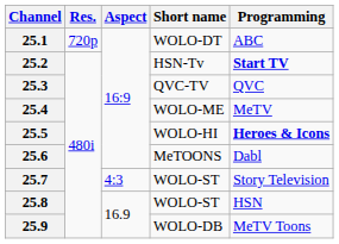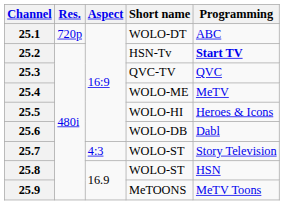25.5 | Programming: bold -> normal
25.6 | Short name: MeTOONS -> WOLO-DB
25.9 | Short name: WOLO-DB -> MeTOONS
